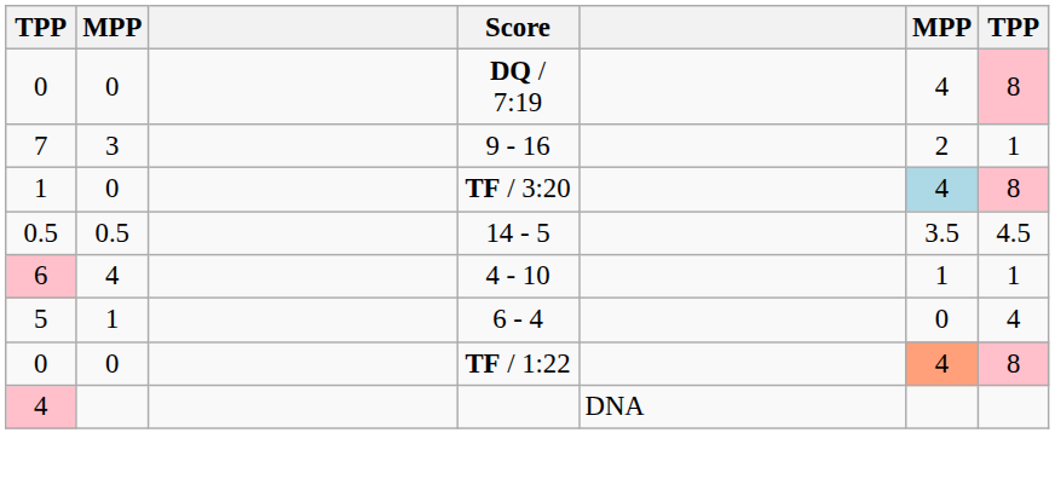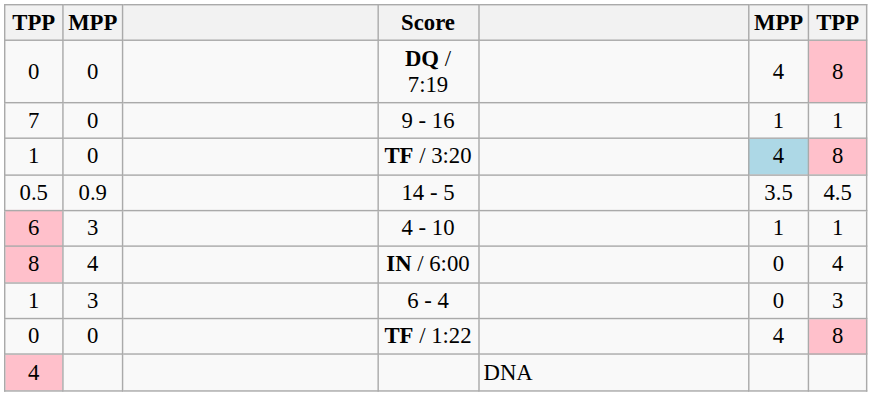9 - 16 | column 2: 3 -> 0
9 - 16 | column 6: 2 -> 1
14 - 5 | column 2: 0.5 -> 0.9
4 - 10 | column 2: 4 -> 3
+ row: 8 | 4 | IN / 6:00 | 0 | 4
6 - 4 | column 1: 5 -> 1
6 - 4 | column 2: 1 -> 3
6 - 4 | column 7: 4 -> 3
TF / 1:22 | column 6: lightsalmon background -> no background
